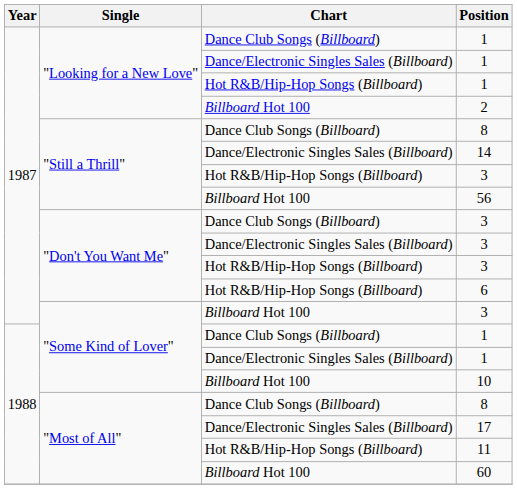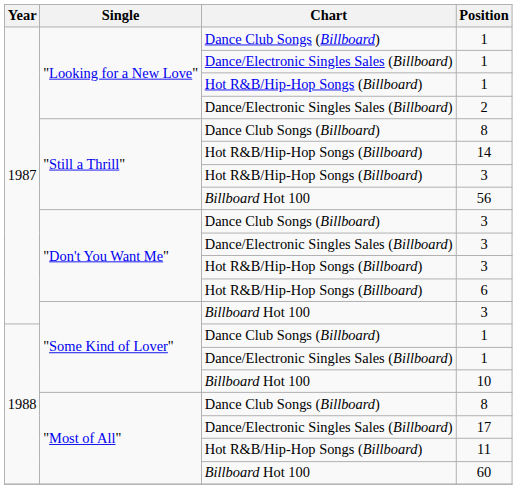2 | Chart: Billboard Hot 100 -> Dance/Electronic Singles Sales (Billboard)
14 | Chart: Dance/Electronic Singles Sales (Billboard) -> Hot R&B/Hip-Hop Songs (Billboard)
